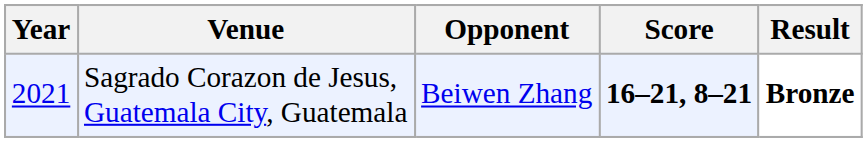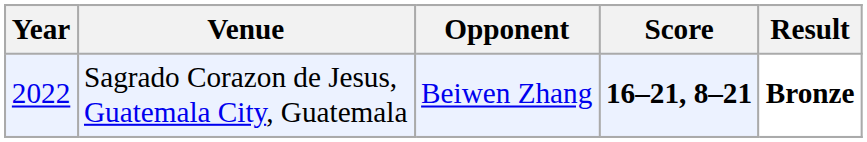Sagrado Corazon de Jesus, Guatemala City, Guatemala | Year: 2021 -> 2022
